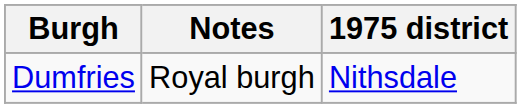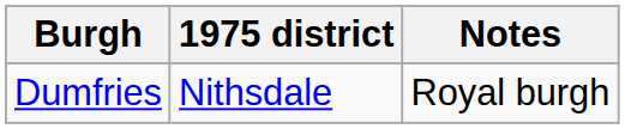columns swapped: Notes <-> 1975 district
